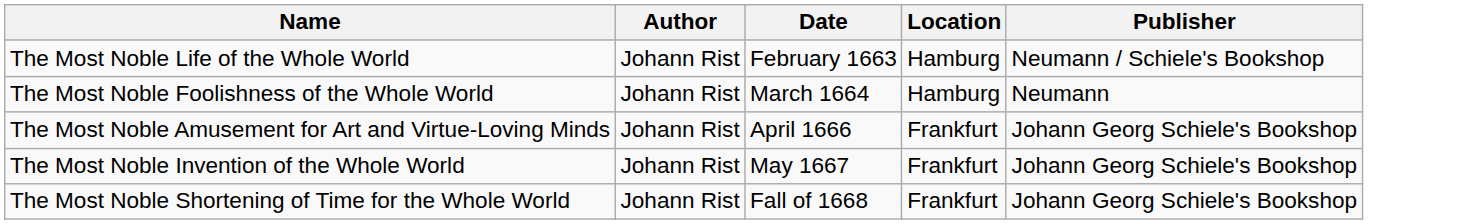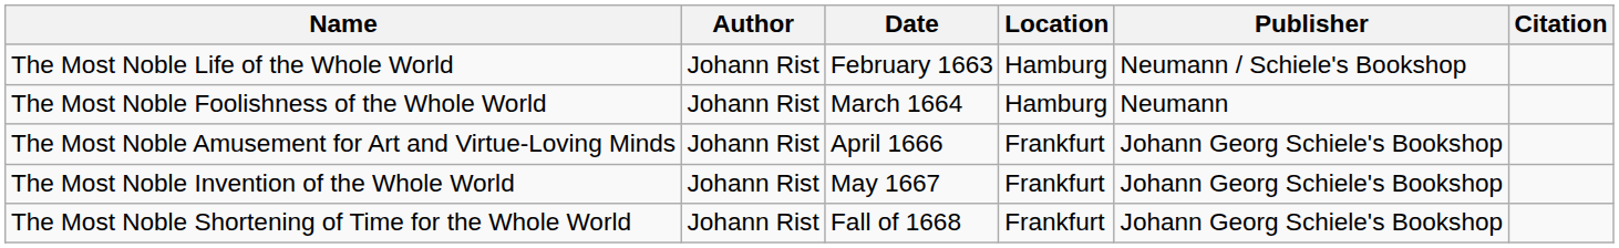+ column: Citation
